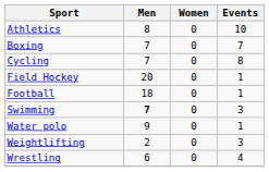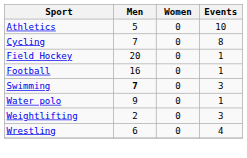Athletics | Men: 8 -> 5
- row: Boxing | 7 | 0 | 7
Football | Men: 18 -> 16
